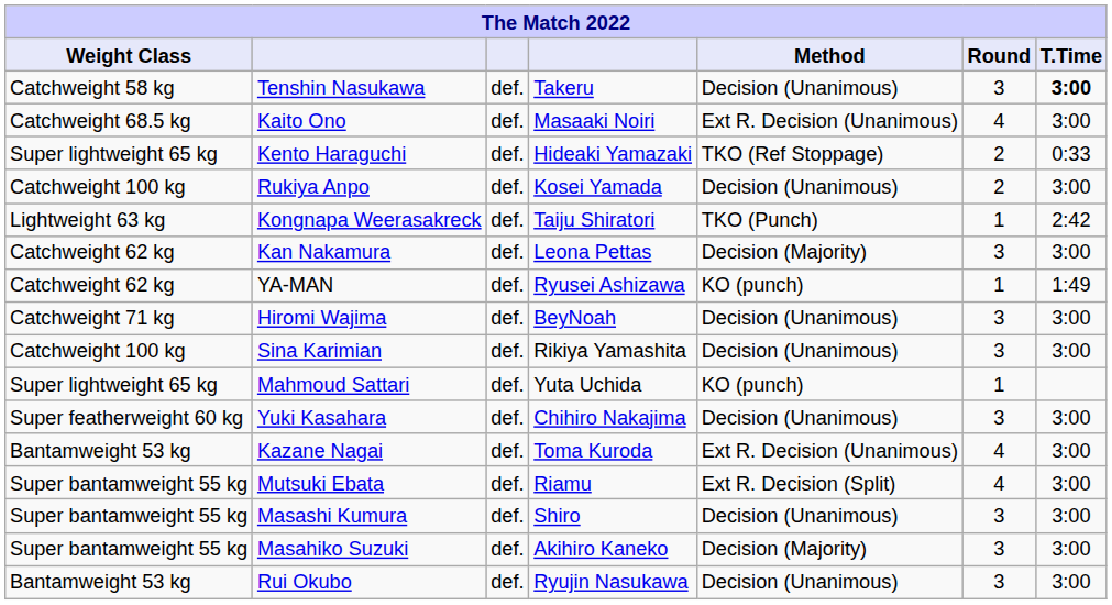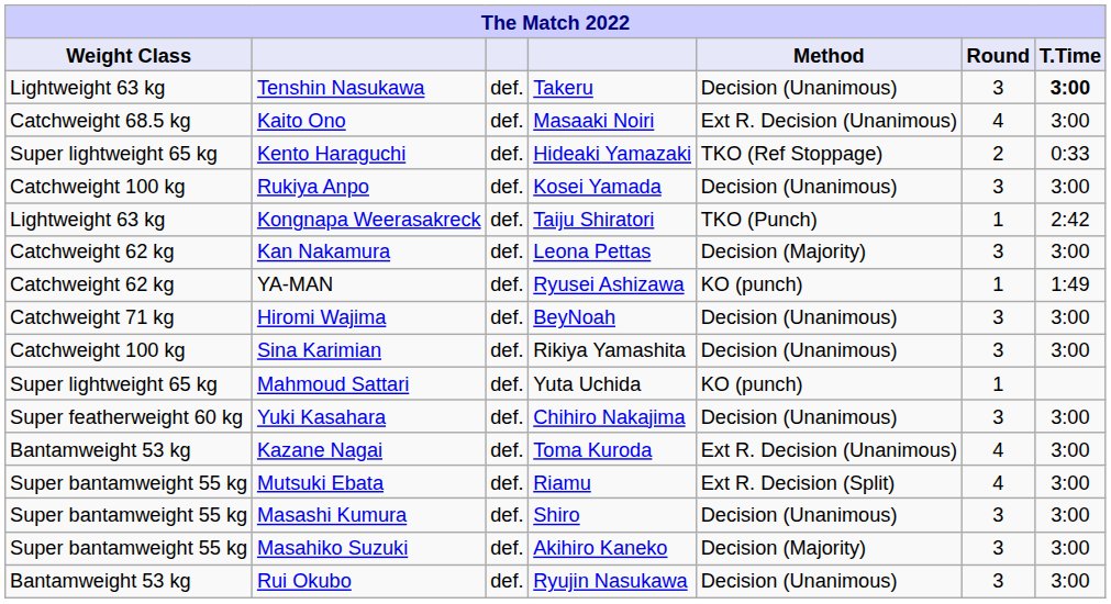Tenshin Nasukawa | Weight Class: Catchweight 58 kg -> Lightweight 63 kg
Rukiya Anpo | Round: 2 -> 3
